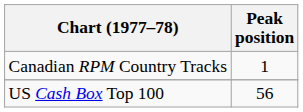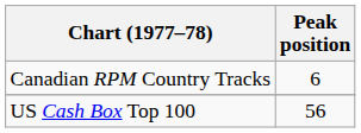Canadian RPM Country Tracks | Peak position: 1 -> 6
